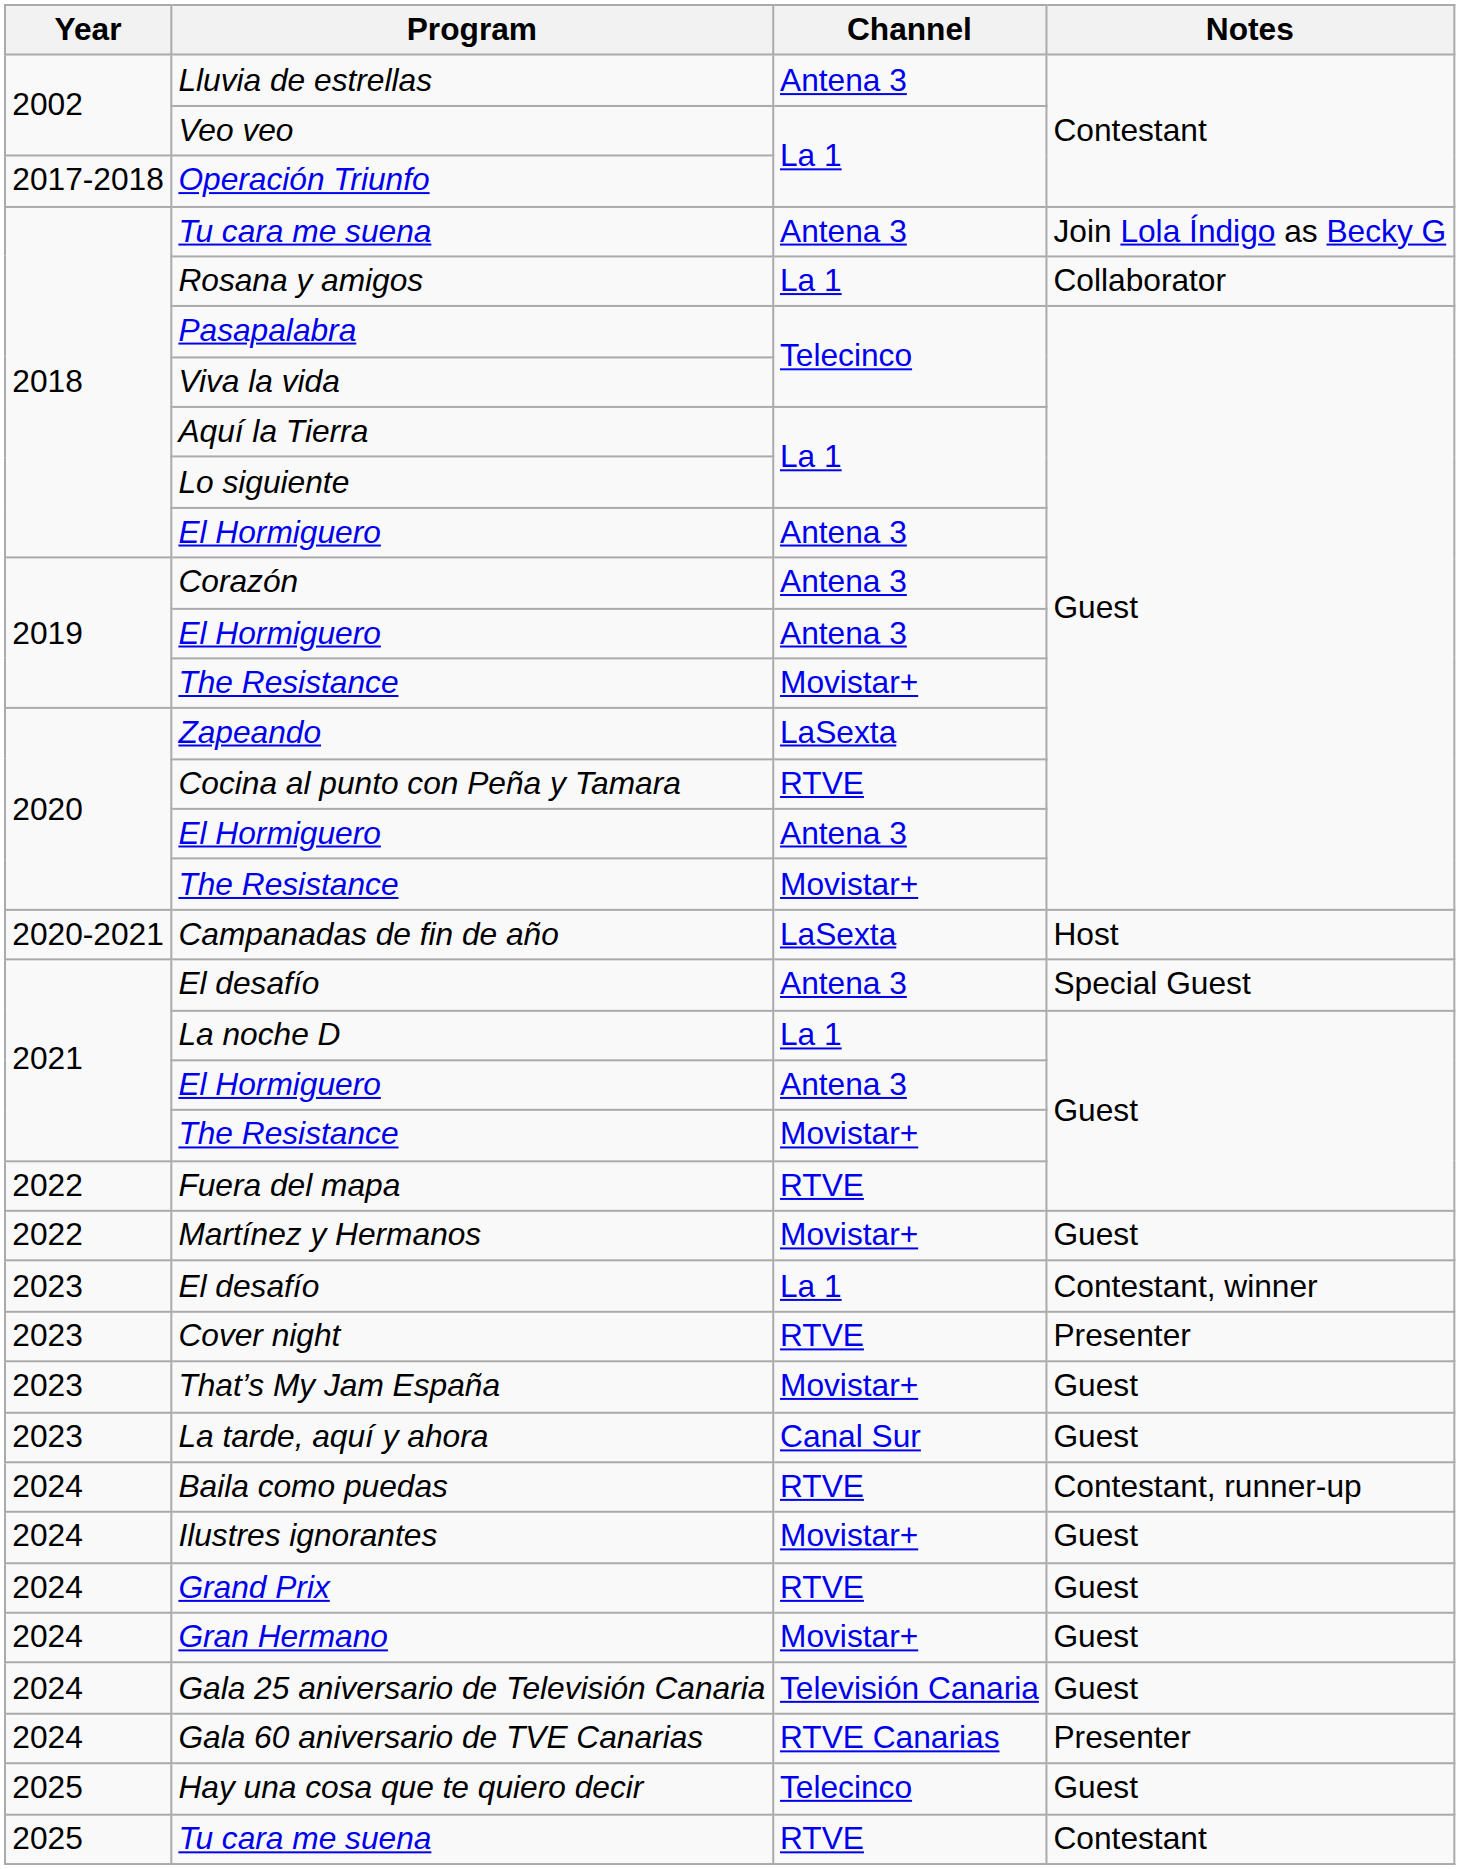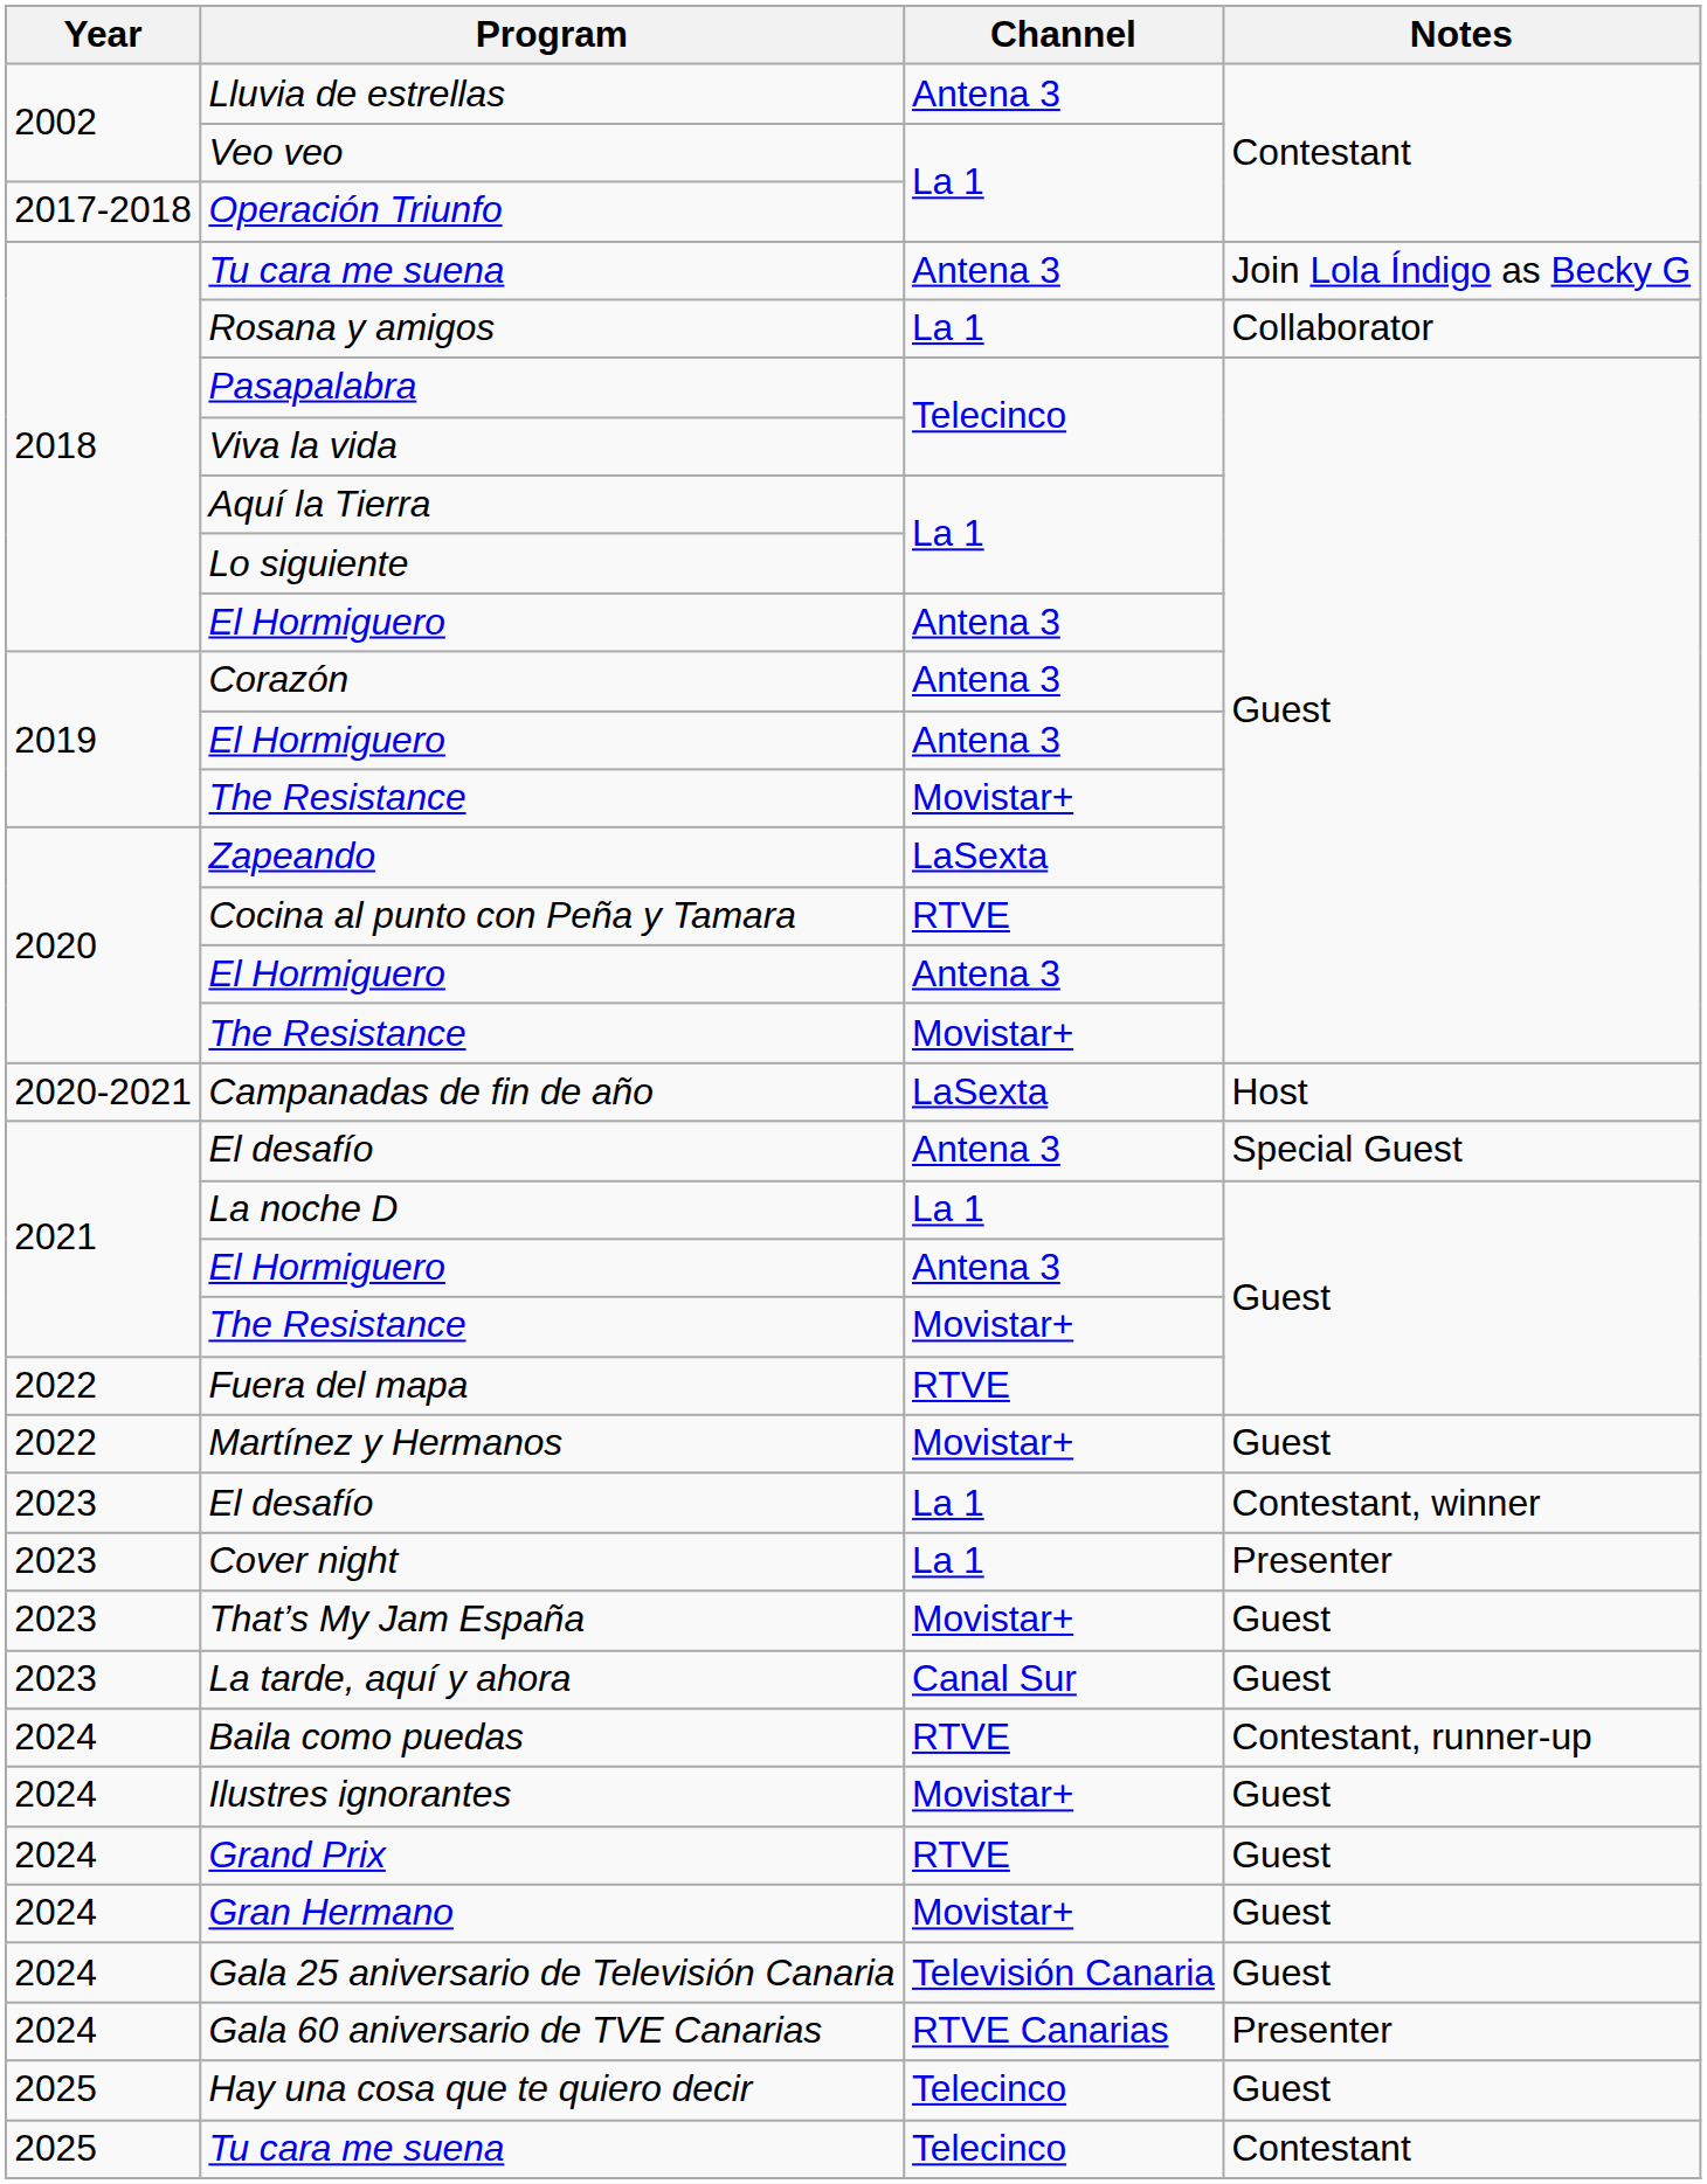Cover night | Channel: RTVE -> La 1
2025 / Tu cara me suena | Channel: RTVE -> Telecinco
